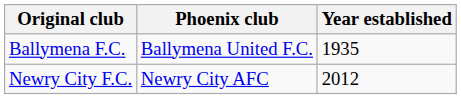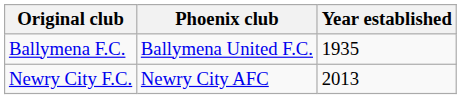Newry City F.C. | Year established: 2012 -> 2013
